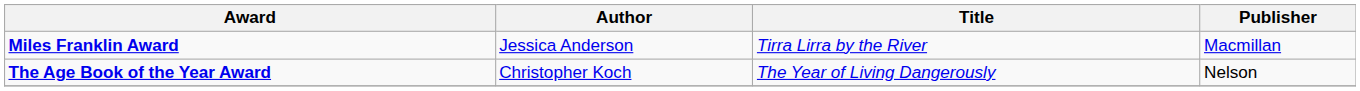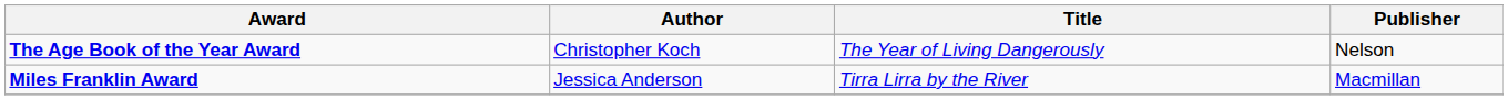rows swapped: The Age Book of the Year Award <-> Miles Franklin Award
